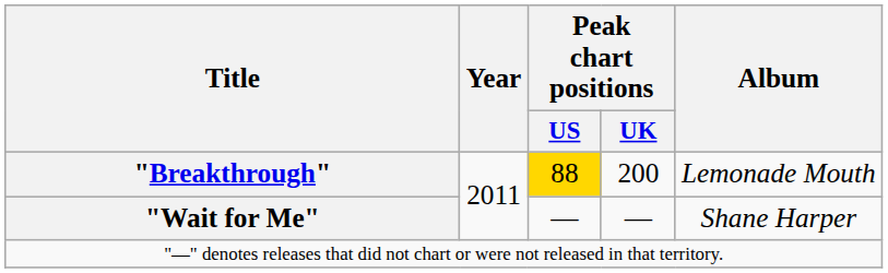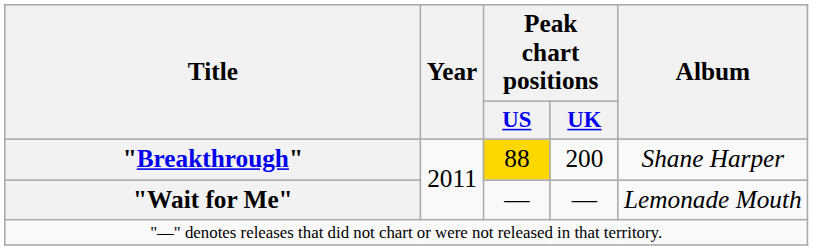"Breakthrough" | Album: Lemonade Mouth -> Shane Harper
"Wait for Me" | Album: Shane Harper -> Lemonade Mouth
